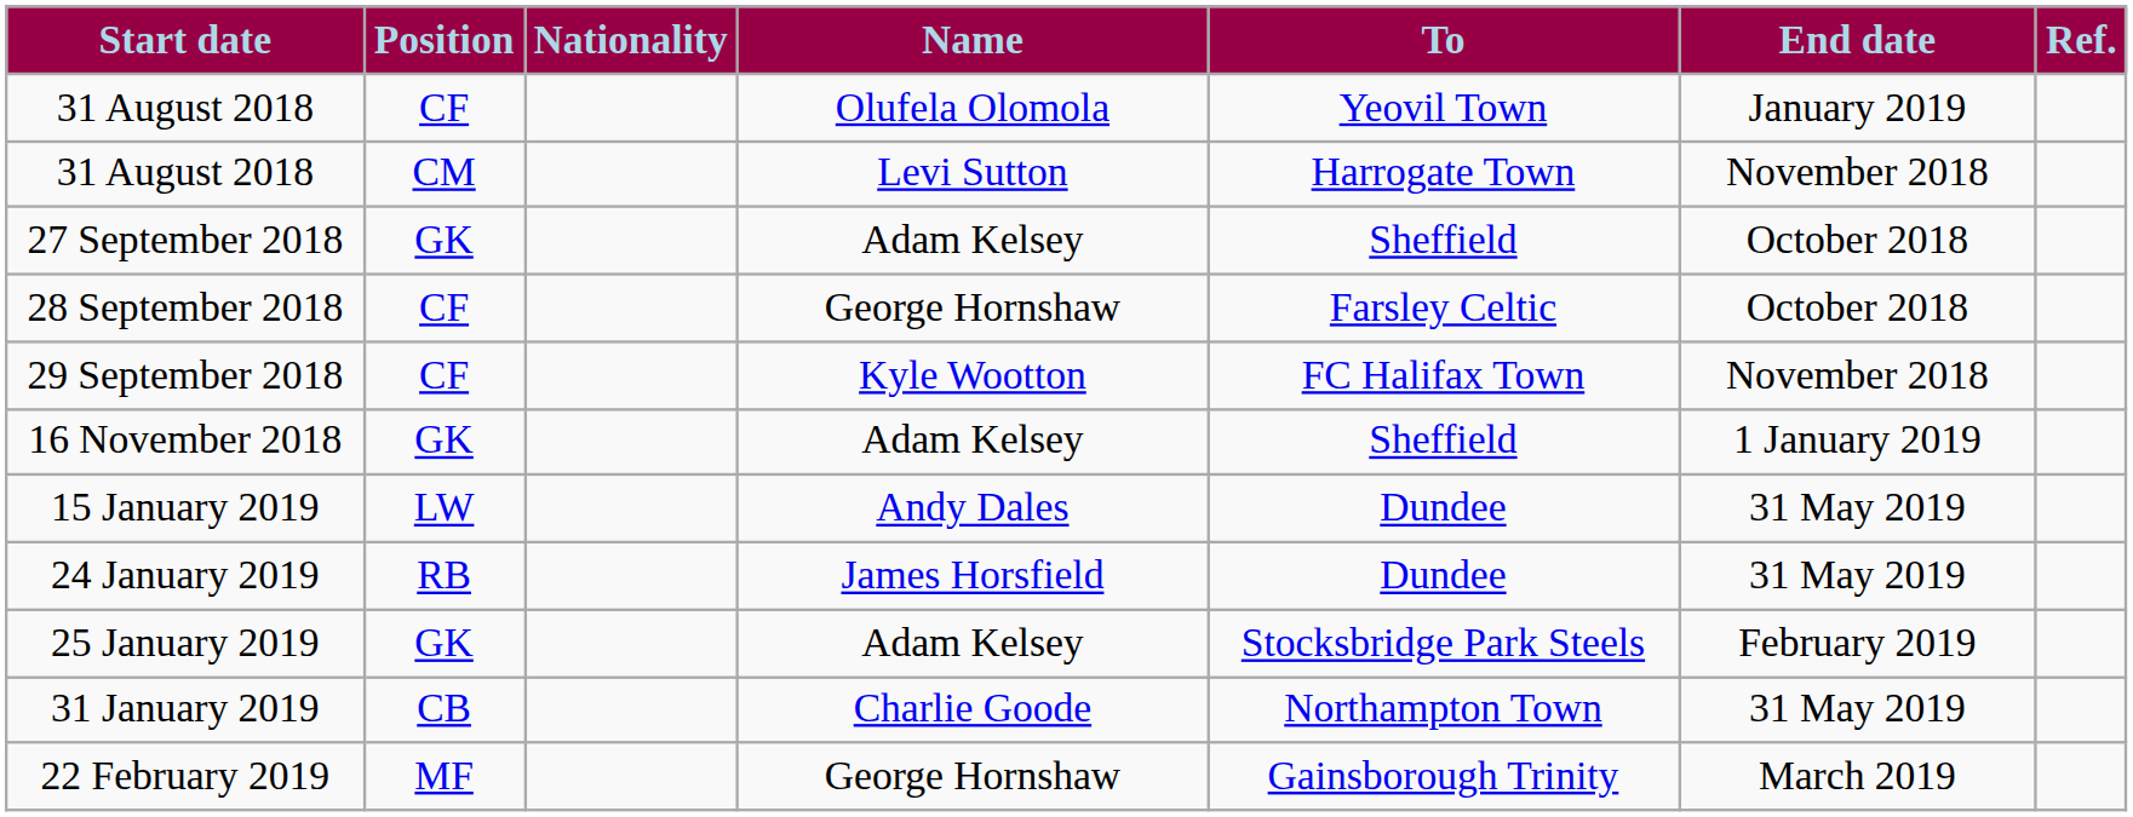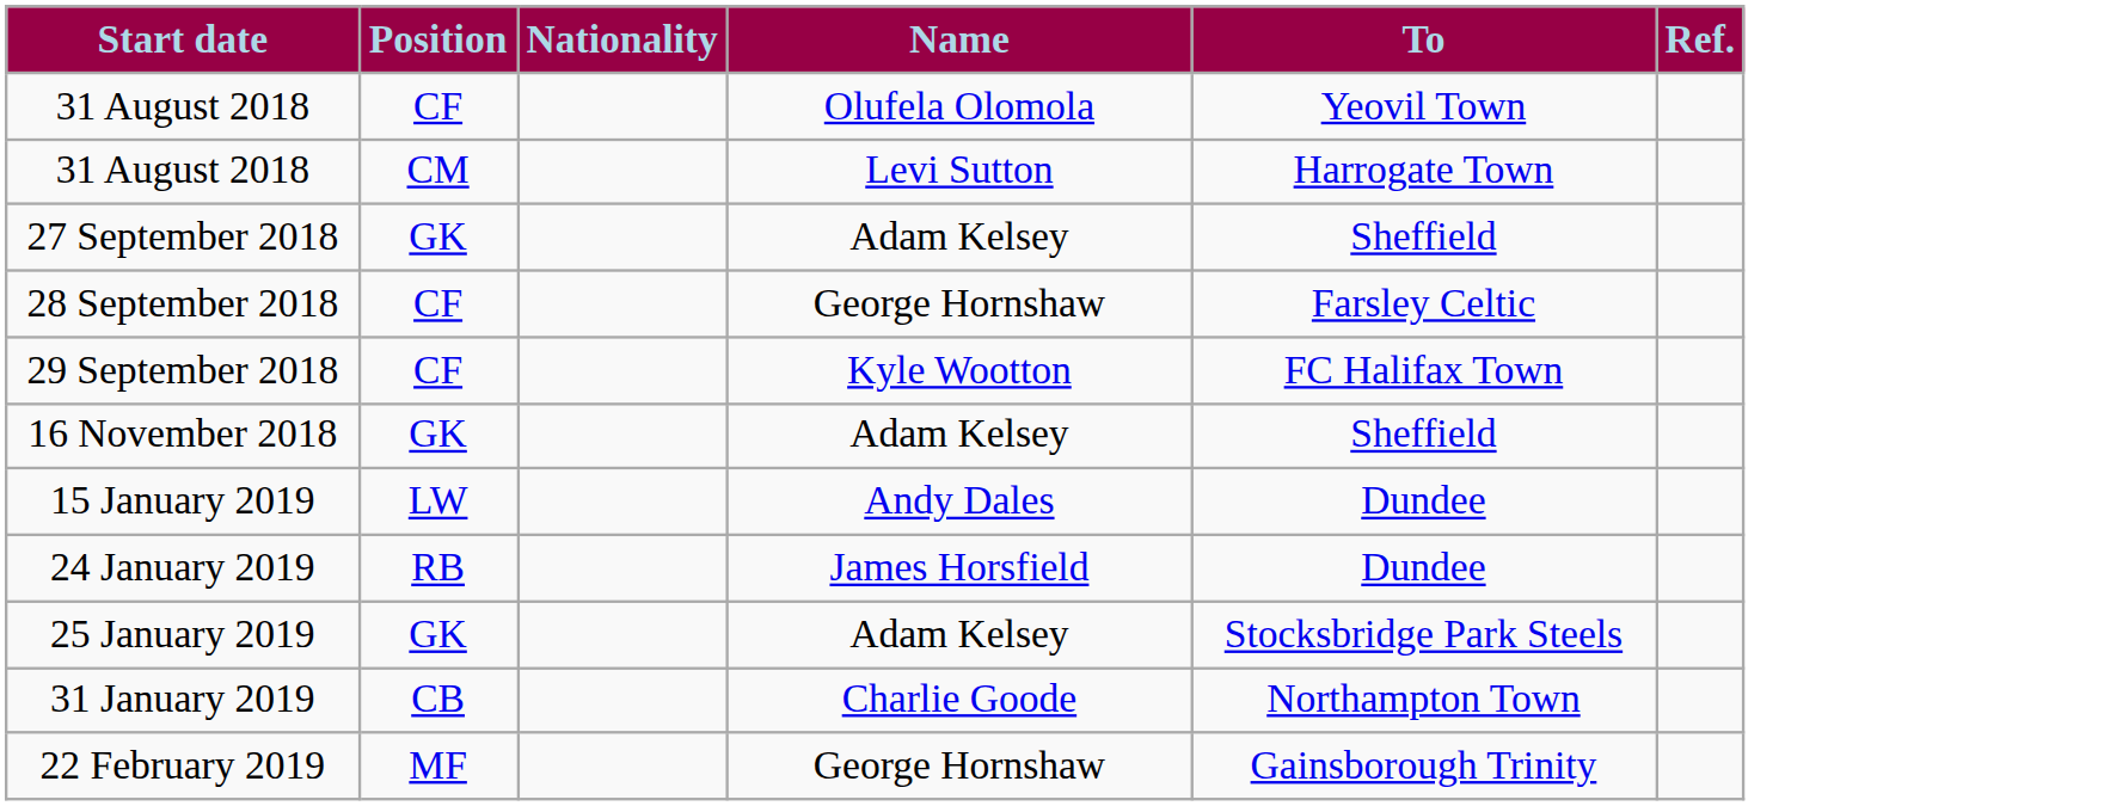- column: End date | January 2019 | November 2018 | October 2018 | October 2018 | November 2018 | 1 January 2019 | 31 May 2019 | 31 May 2019 | February 2019 | 31 May 2019 | March 2019
